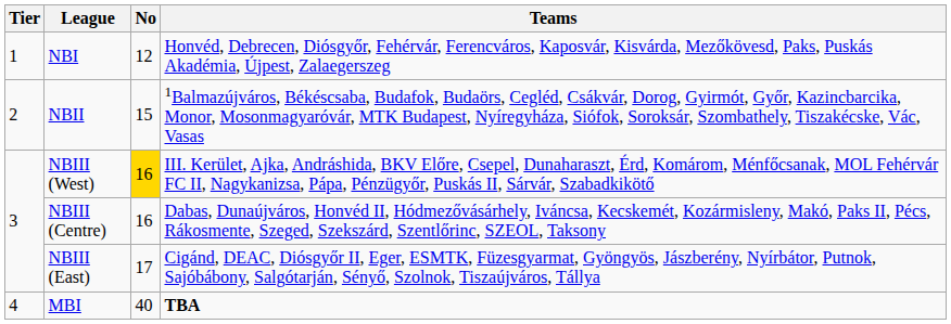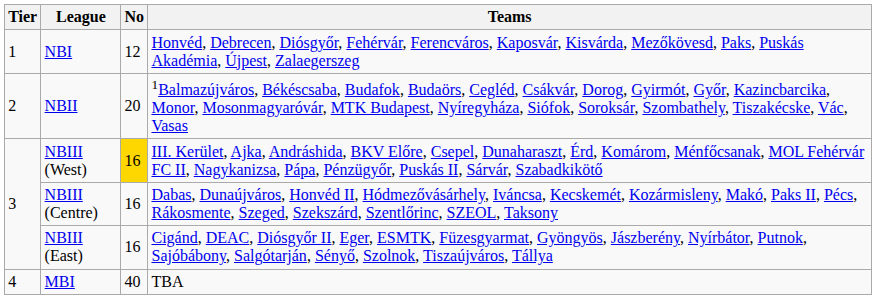NBII | No: 15 -> 20
NBIII (East) | No: 17 -> 16
MBI | Teams: bold -> normal
